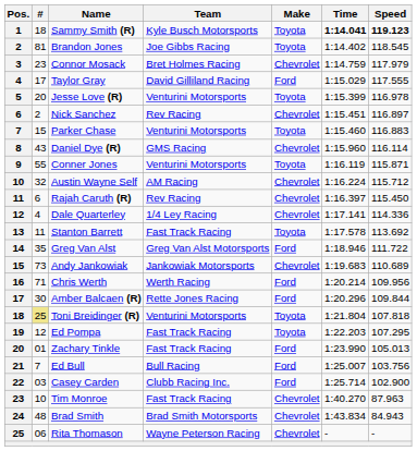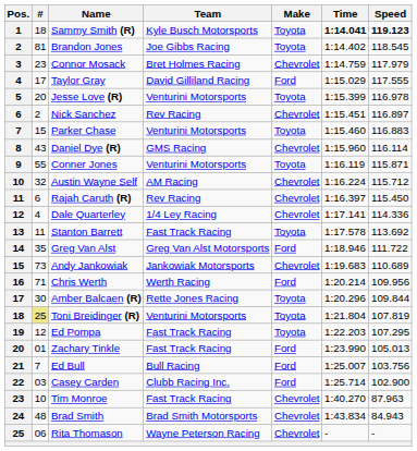Amber Balcaen (R) | Make: Ford -> Toyota
Toni Breidinger (R) | Speed: 107.818 -> 107.819
